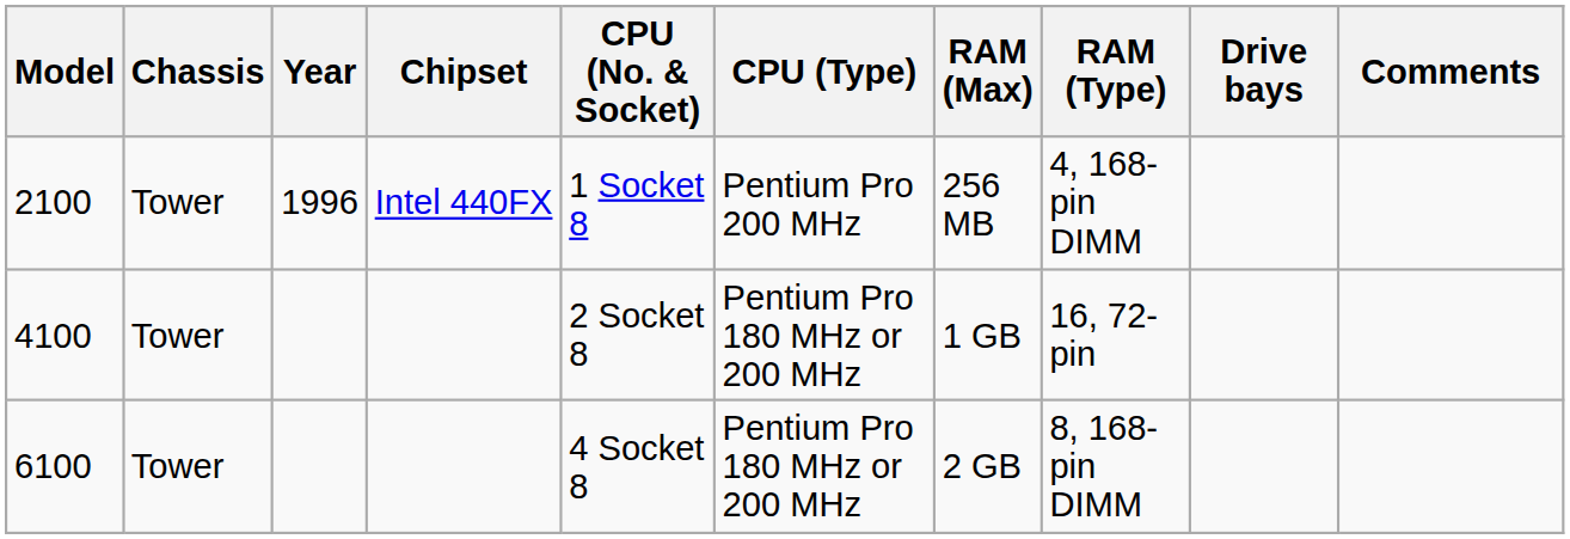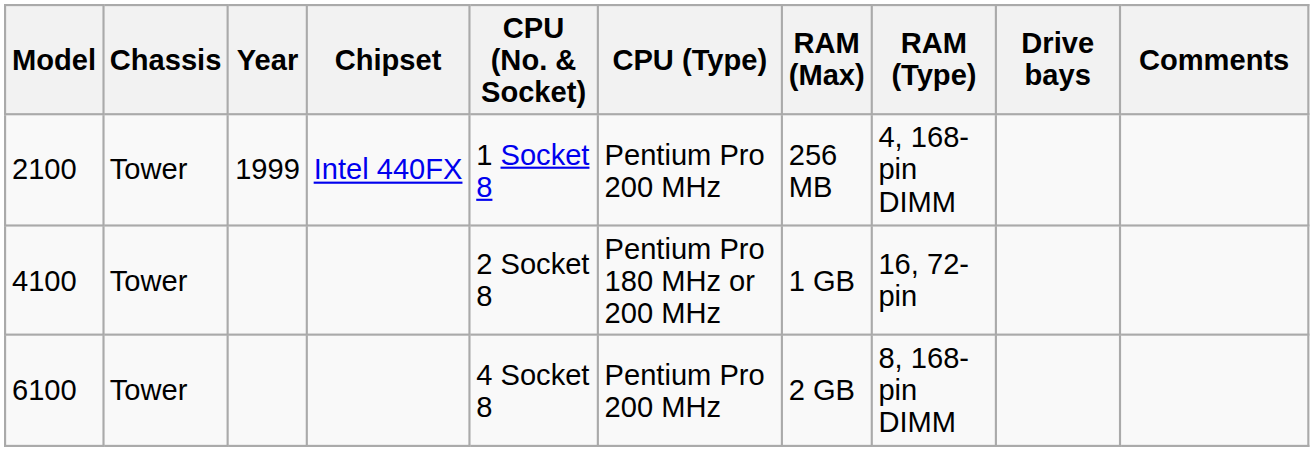2100 | Year: 1996 -> 1999
6100 | CPU (Type): Pentium Pro 180 MHz or 200 MHz -> Pentium Pro 200 MHz
